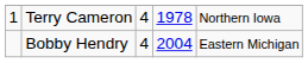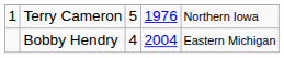Terry Cameron | column 3: 4 -> 5
Terry Cameron | column 4: 1978 -> 1976
